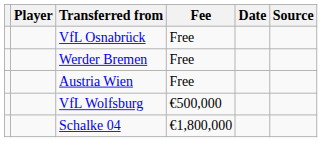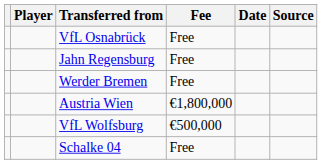+ row: Jahn Regensburg | Free
Austria Wien | Fee: Free -> €1,800,000
Schalke 04 | Fee: €1,800,000 -> Free
